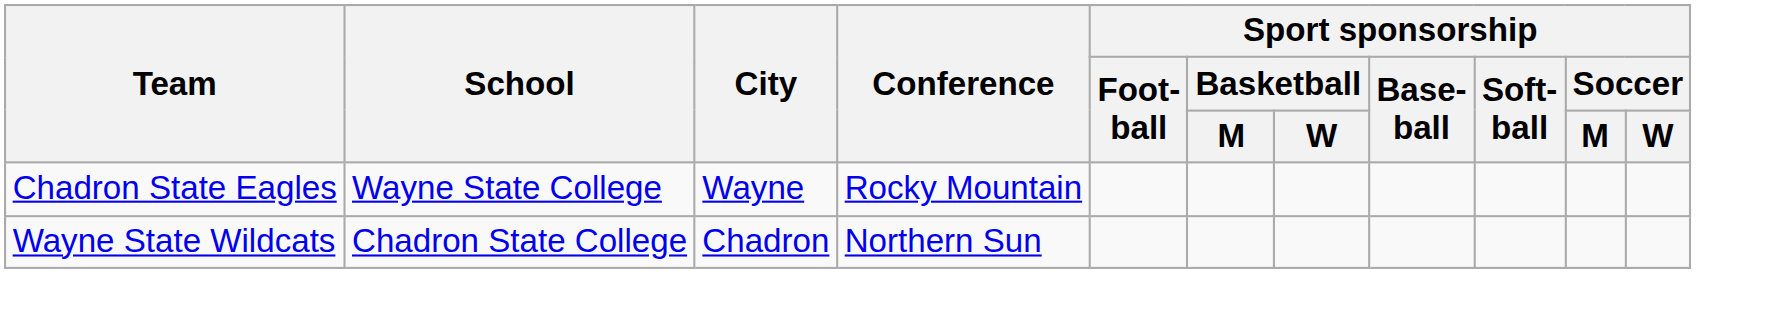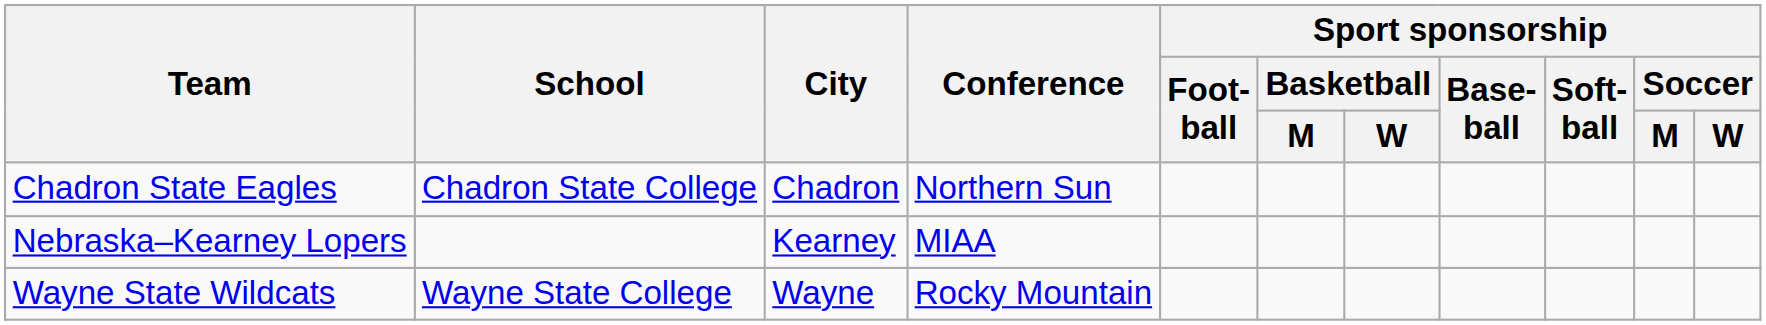Chadron State Eagles | School: Wayne State College -> Chadron State College
Chadron State Eagles | City: Wayne -> Chadron
Chadron State Eagles | Conference: Rocky Mountain -> Northern Sun
+ row: Nebraska–Kearney Lopers | Kearney | MIAA
Wayne State Wildcats | School: Chadron State College -> Wayne State College
Wayne State Wildcats | City: Chadron -> Wayne
Wayne State Wildcats | Conference: Northern Sun -> Rocky Mountain
